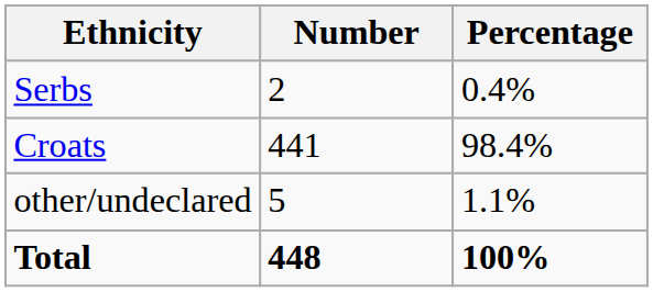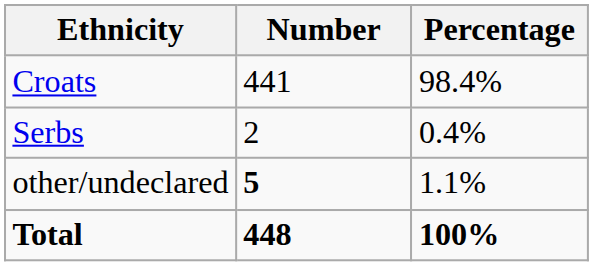rows swapped: Croats <-> Serbs
other/undeclared | Number: normal -> bold
